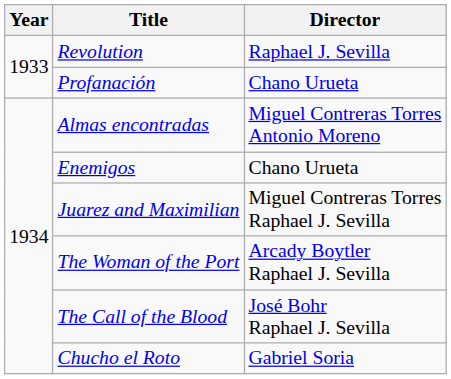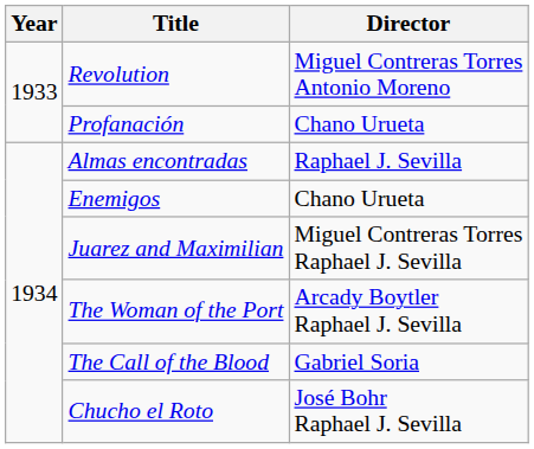Revolution | Director: Raphael J. Sevilla -> Miguel Contreras Torres Antonio Moreno
Almas encontradas | Director: Miguel Contreras Torres Antonio Moreno -> Raphael J. Sevilla
The Call of the Blood | Director: José Bohr Raphael J. Sevilla -> Gabriel Soria
Chucho el Roto | Director: Gabriel Soria -> José Bohr Raphael J. Sevilla
